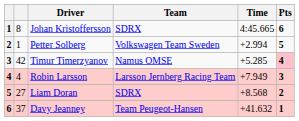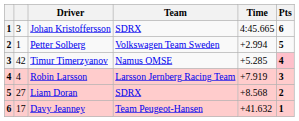Johan Kristoffersson | column 2: 8 -> 3
Robin Larsson | Time: +7.949 -> +7.919
Davy Jeanney | column 2: 37 -> 17
